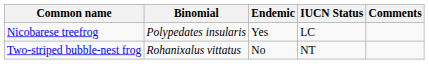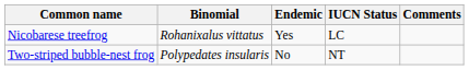Nicobarese treefrog | Binomial: Polypedates insularis -> Rohanixalus vittatus
Two-striped bubble-nest frog | Binomial: Rohanixalus vittatus -> Polypedates insularis
